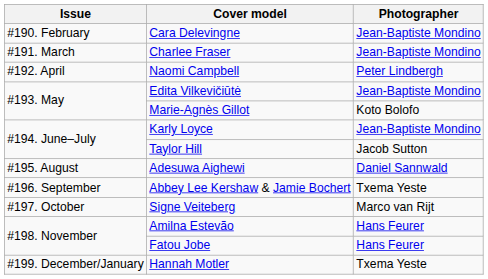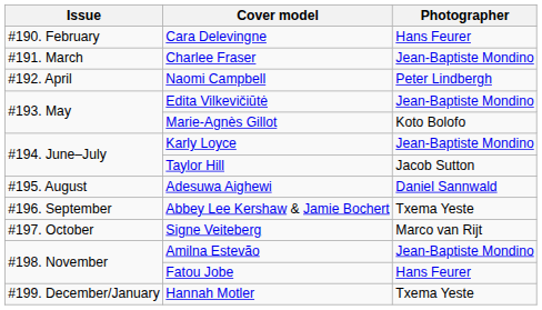Cara Delevingne | Photographer: Jean-Baptiste Mondino -> Hans Feurer
Amilna Estevão | Photographer: Hans Feurer -> Jean-Baptiste Mondino
